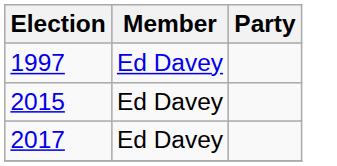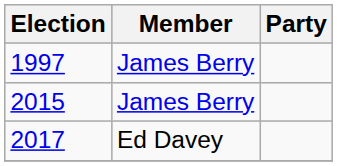1997 | Member: Ed Davey -> James Berry
2015 | Member: Ed Davey -> James Berry
